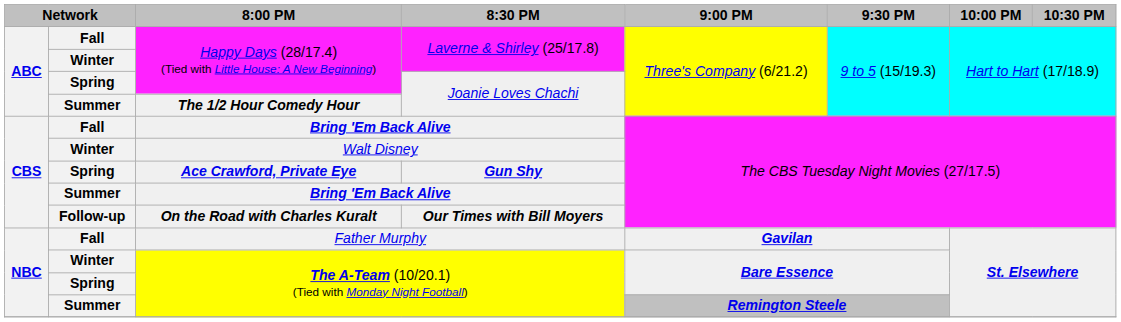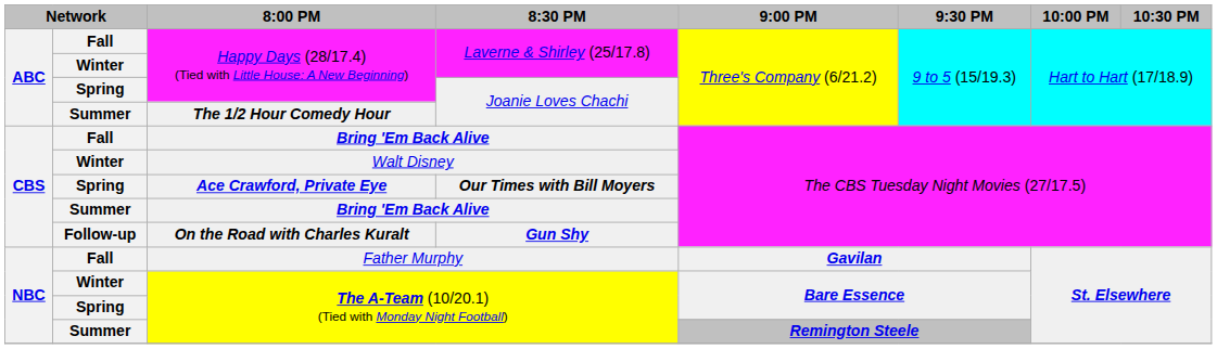Ace Crawford, Private Eye | 8:30 PM: Gun Shy -> Our Times with Bill Moyers
On the Road with Charles Kuralt | 8:30 PM: Our Times with Bill Moyers -> Gun Shy
